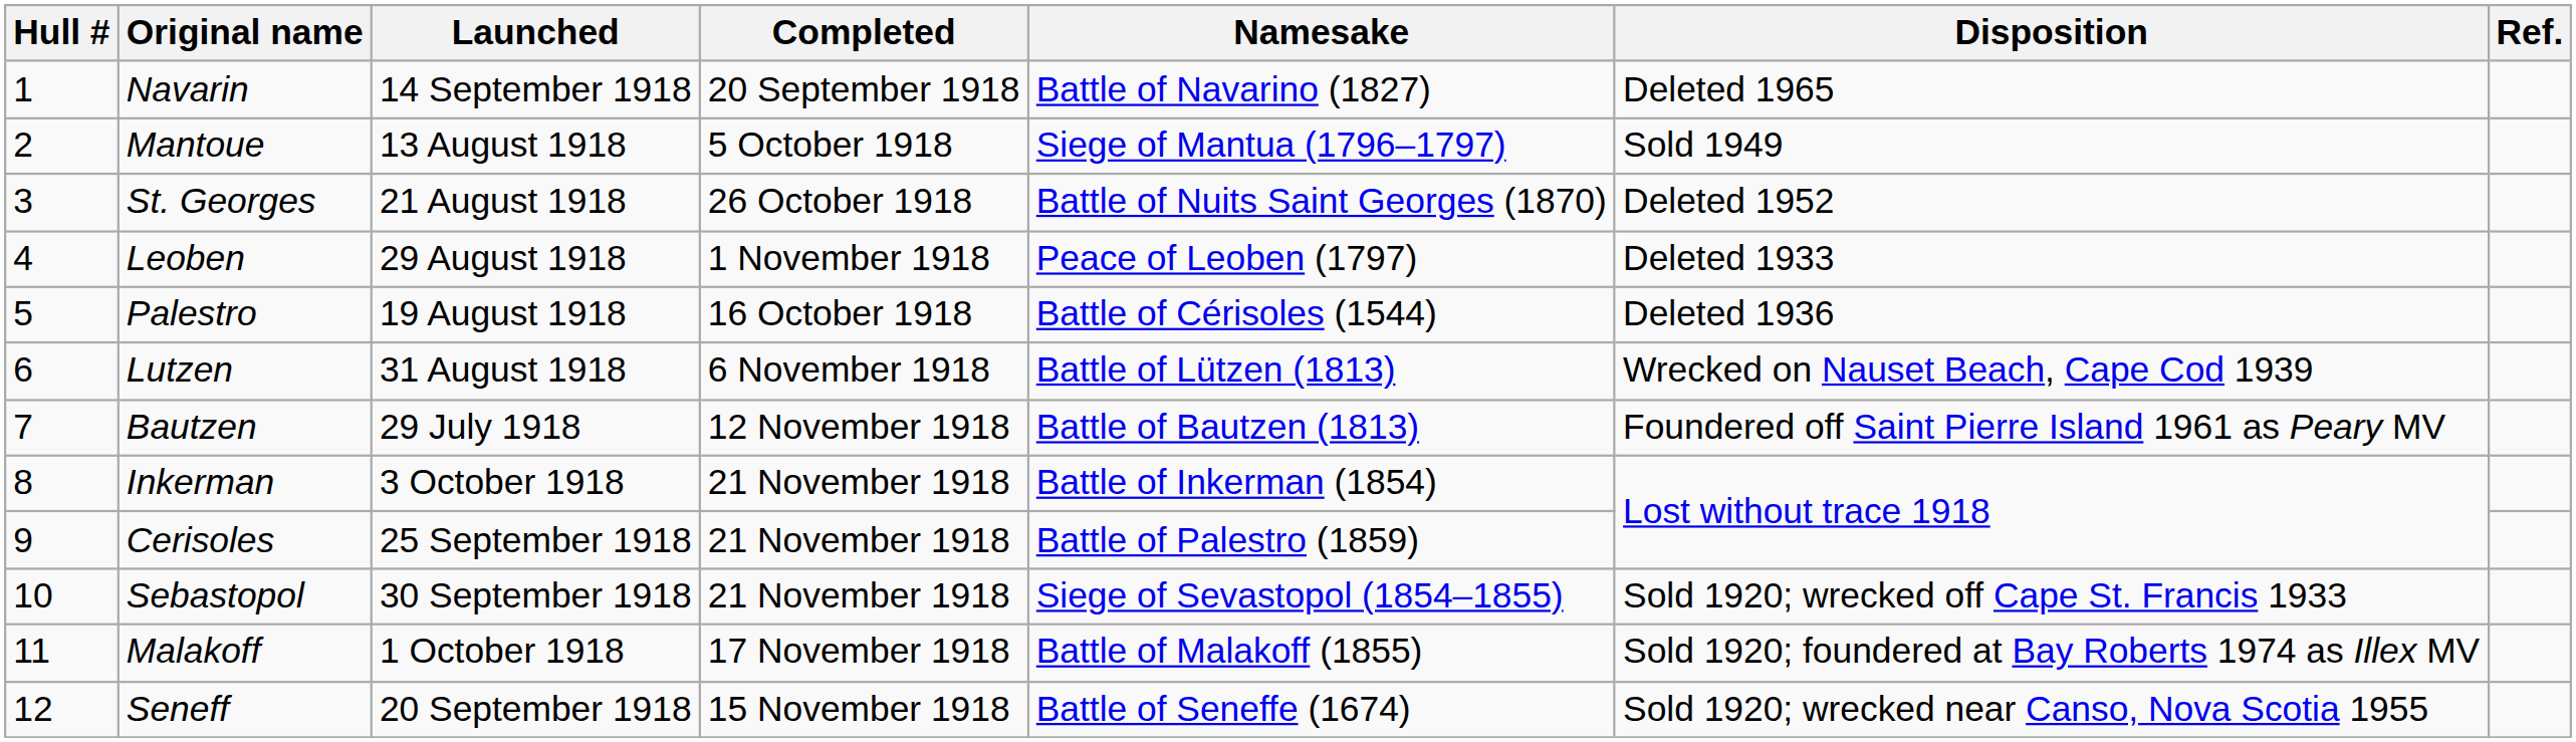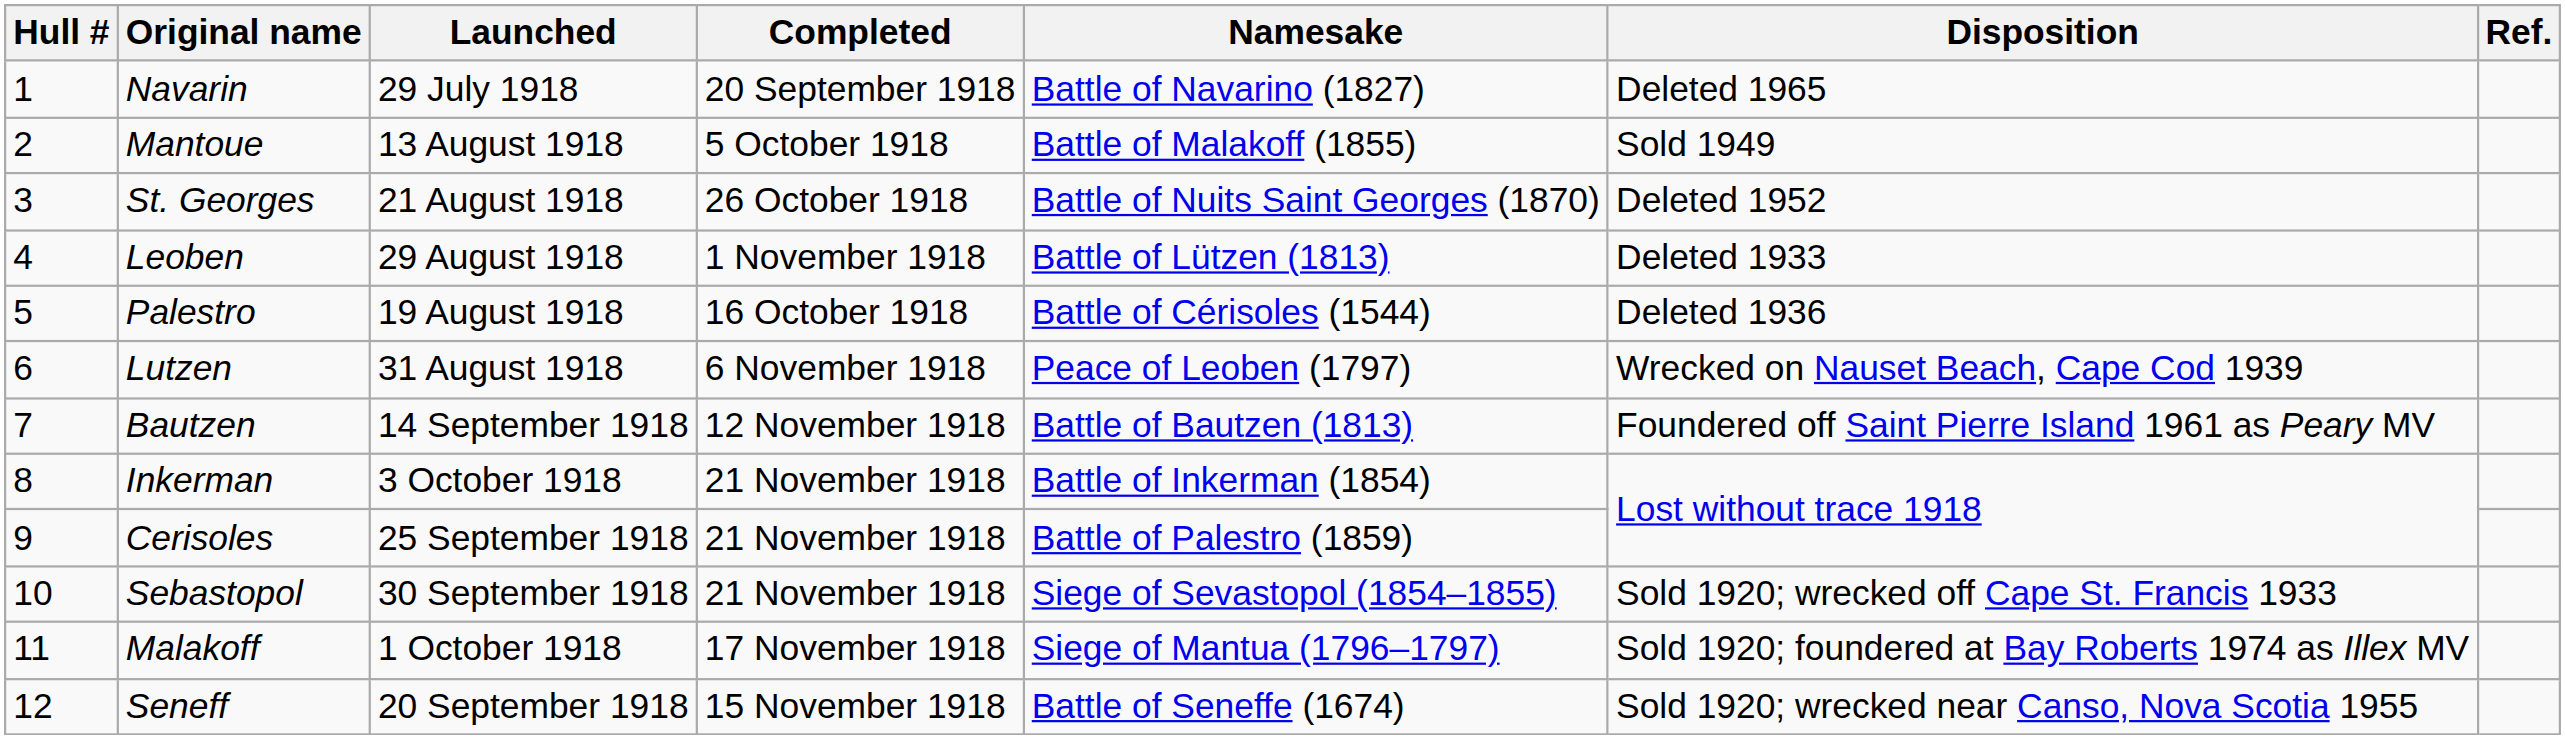Navarin | Launched: 14 September 1918 -> 29 July 1918
Mantoue | Namesake: Siege of Mantua (1796–1797) -> Battle of Malakoff (1855)
Leoben | Namesake: Peace of Leoben (1797) -> Battle of Lützen (1813)
Lutzen | Namesake: Battle of Lützen (1813) -> Peace of Leoben (1797)
Bautzen | Launched: 29 July 1918 -> 14 September 1918
Malakoff | Namesake: Battle of Malakoff (1855) -> Siege of Mantua (1796–1797)
